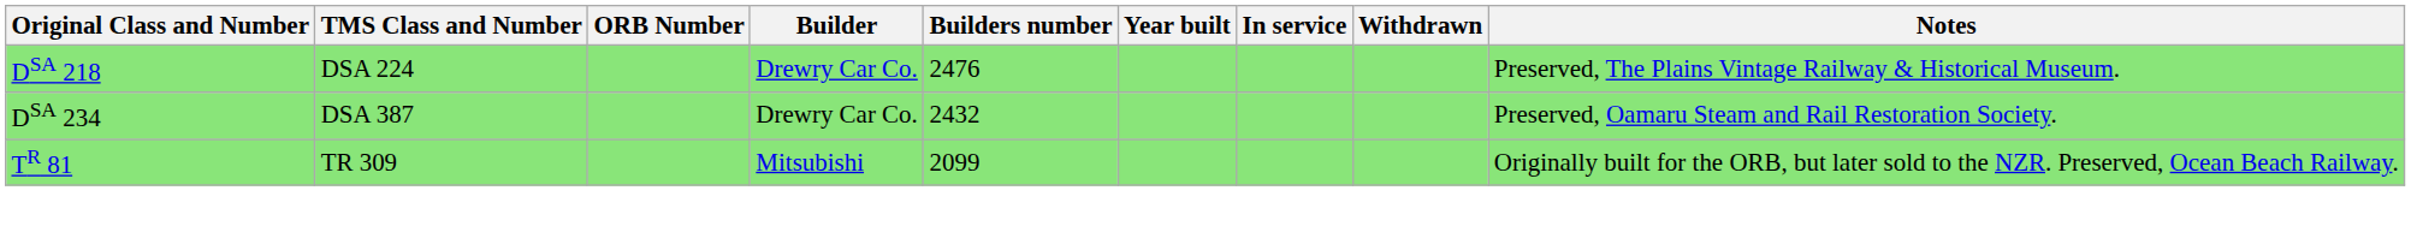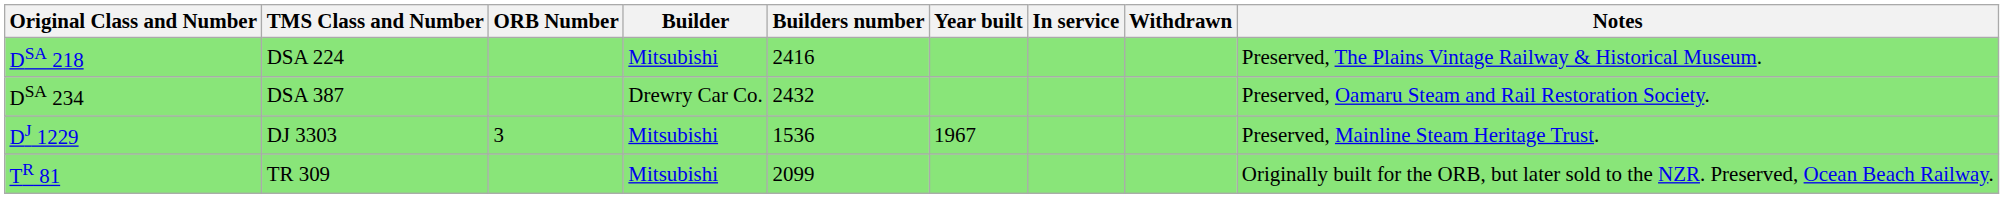DSA 218 | Builder: Drewry Car Co. -> Mitsubishi
DSA 218 | Builders number: 2476 -> 2416
+ row: DJ 1229 | DJ 3303 | 3 | Mitsubishi | 1536 | 1967 | Preserved, Mainline Steam Heritage Trust.
